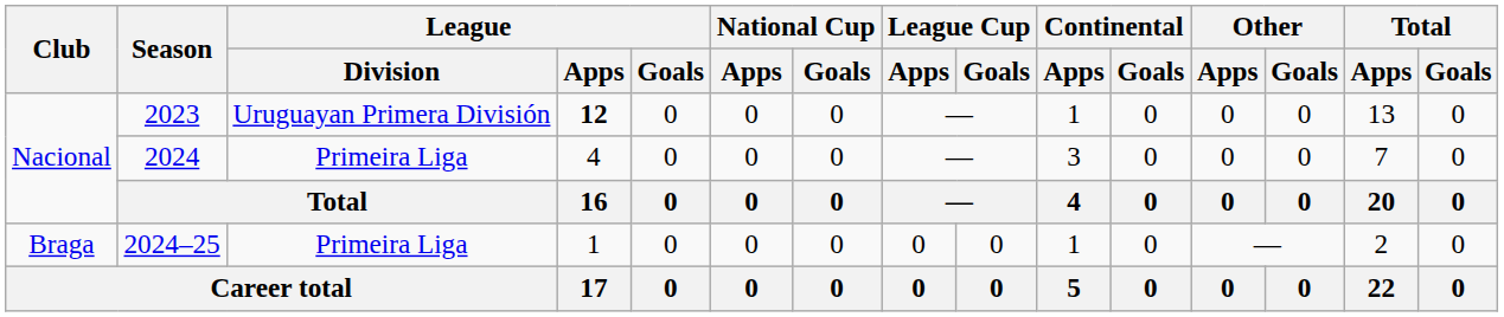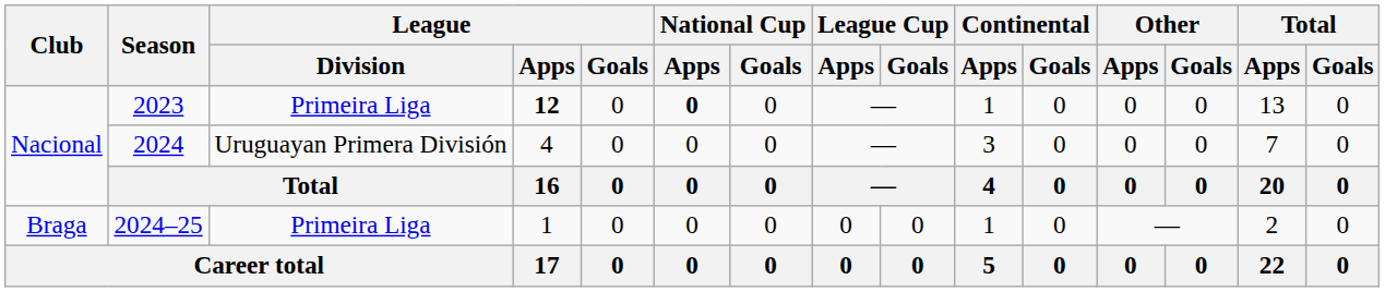2023 | League / Division: Uruguayan Primera División -> Primeira Liga
2023 | National Cup / Apps: normal -> bold
2024 | League / Division: Primeira Liga -> Uruguayan Primera División
